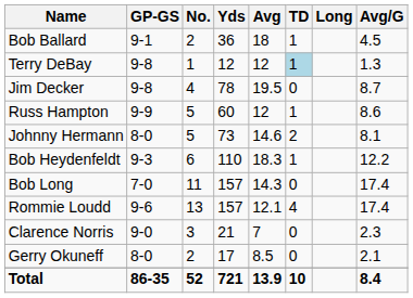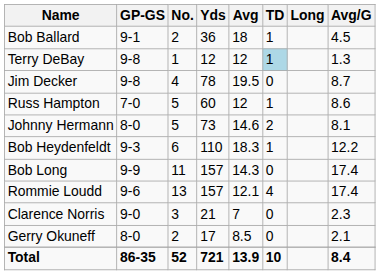Russ Hampton | GP-GS: 9-9 -> 7-0
Bob Long | GP-GS: 7-0 -> 9-9
